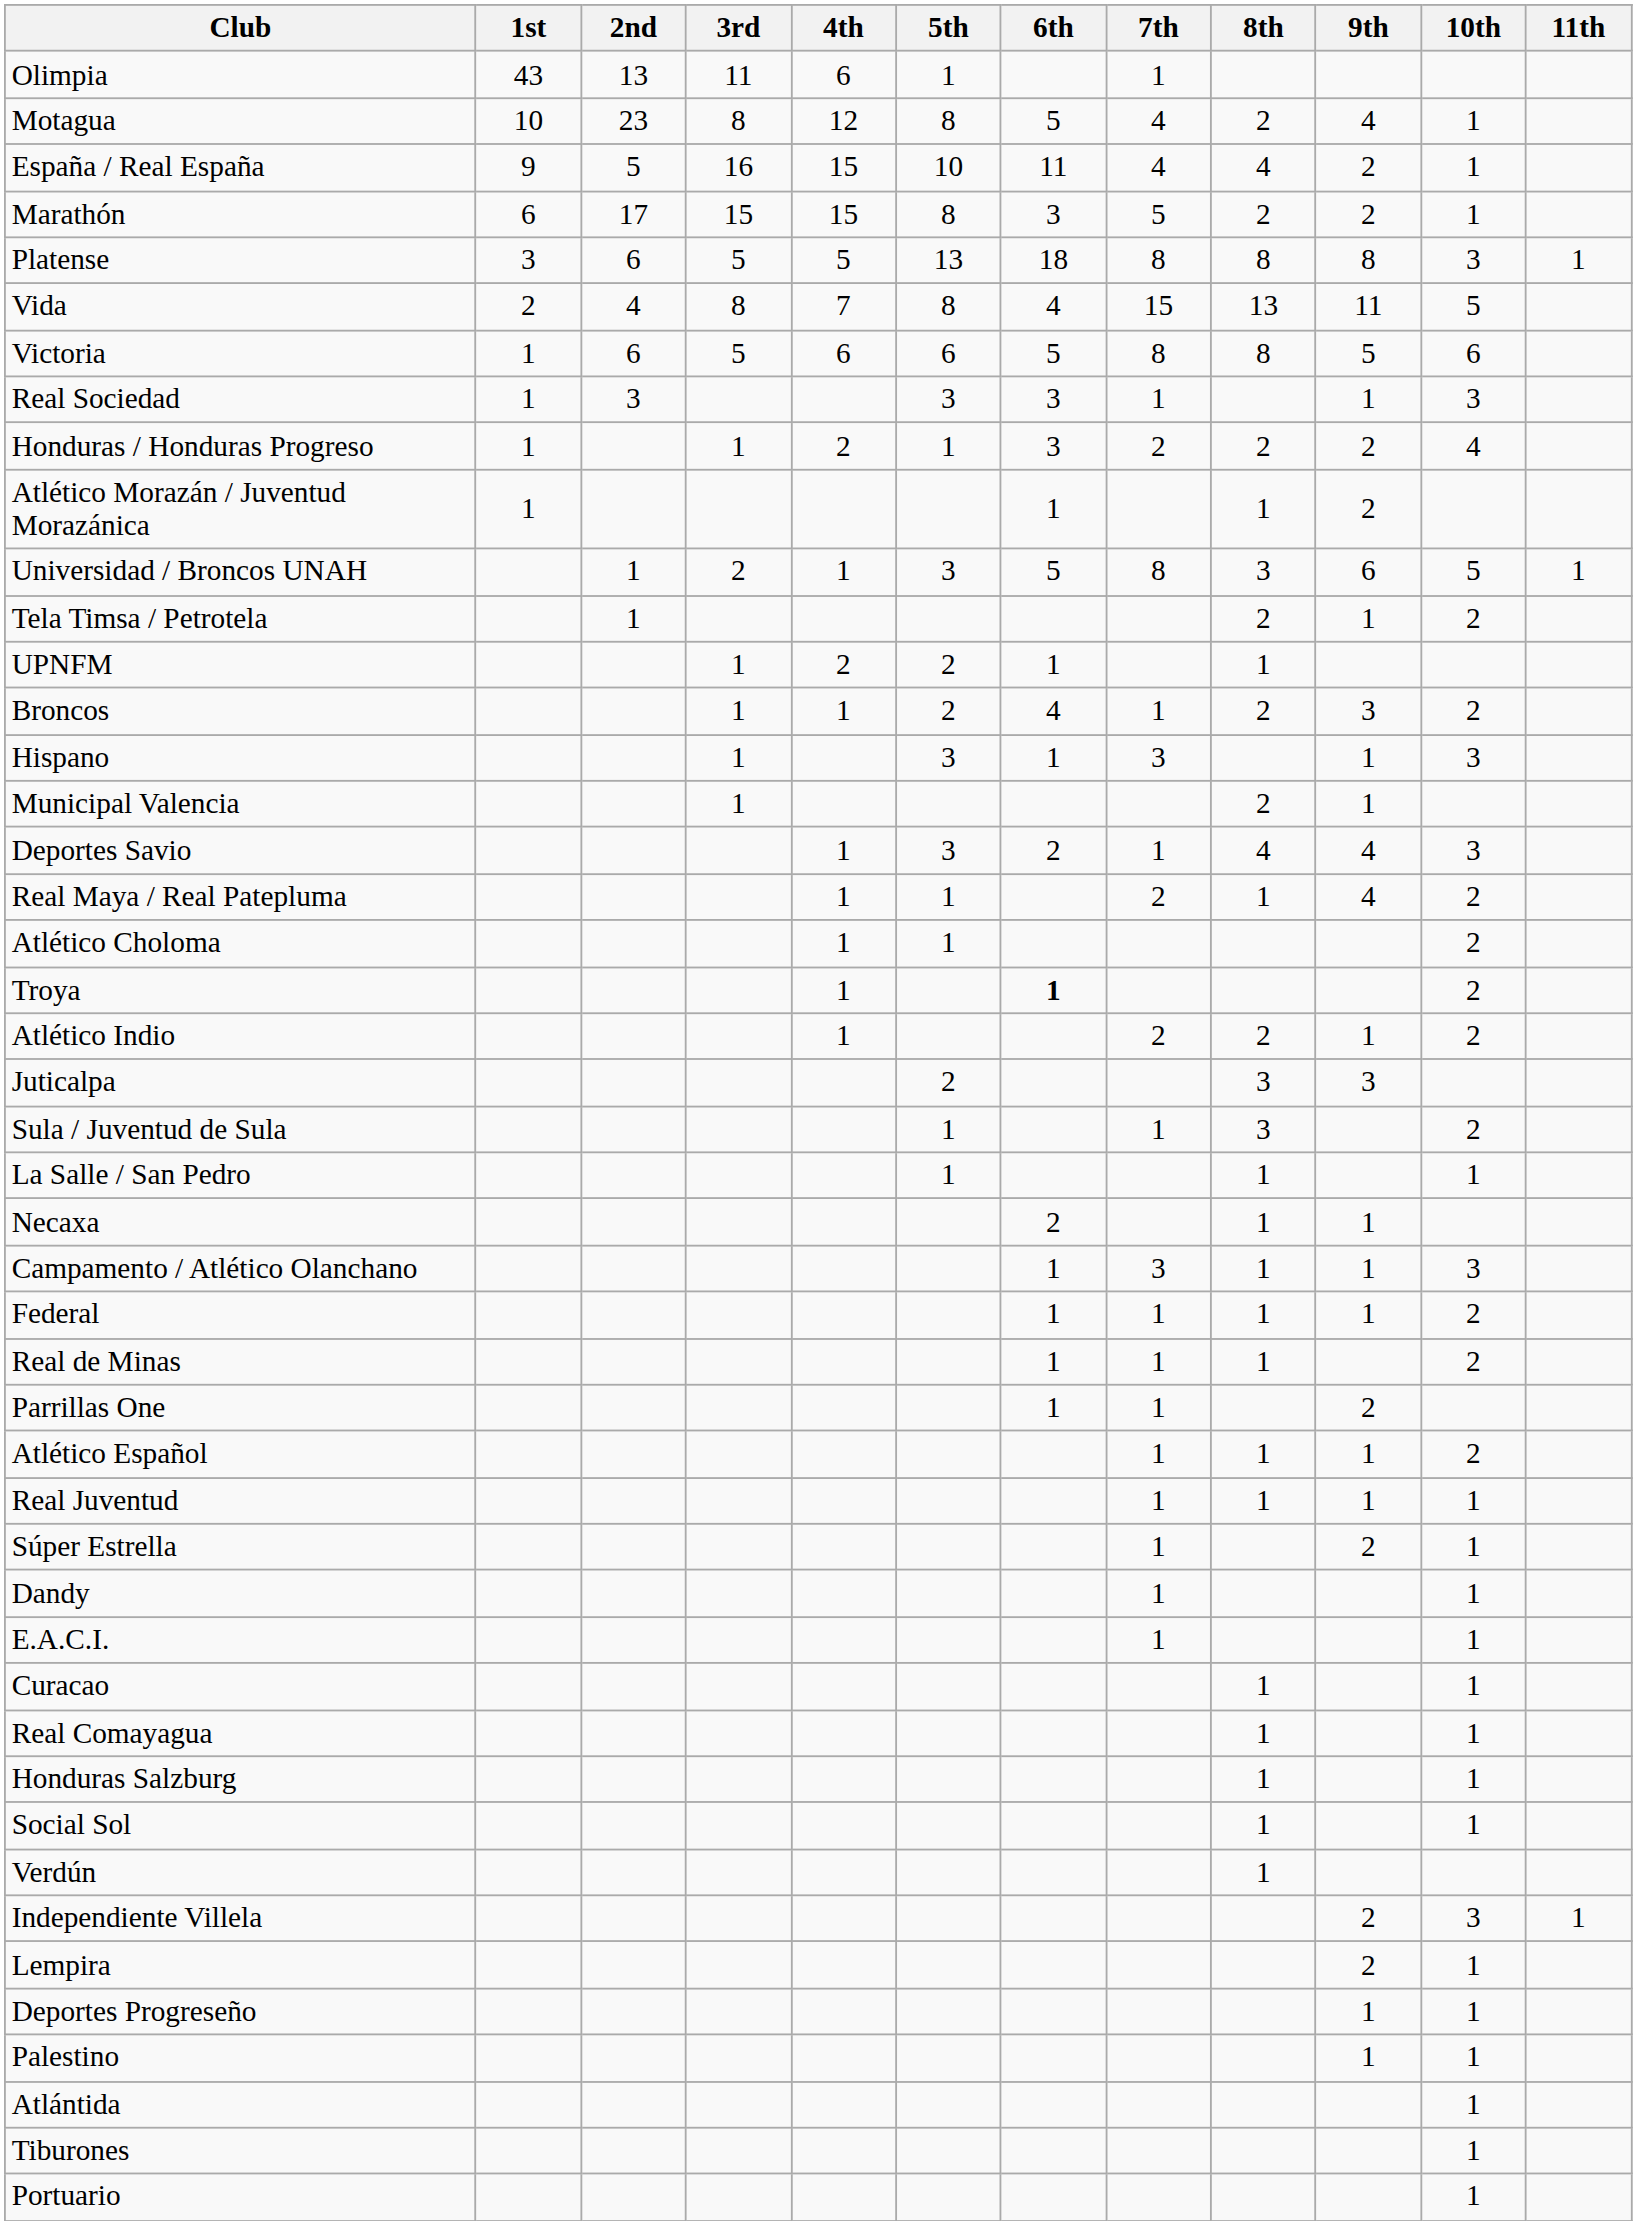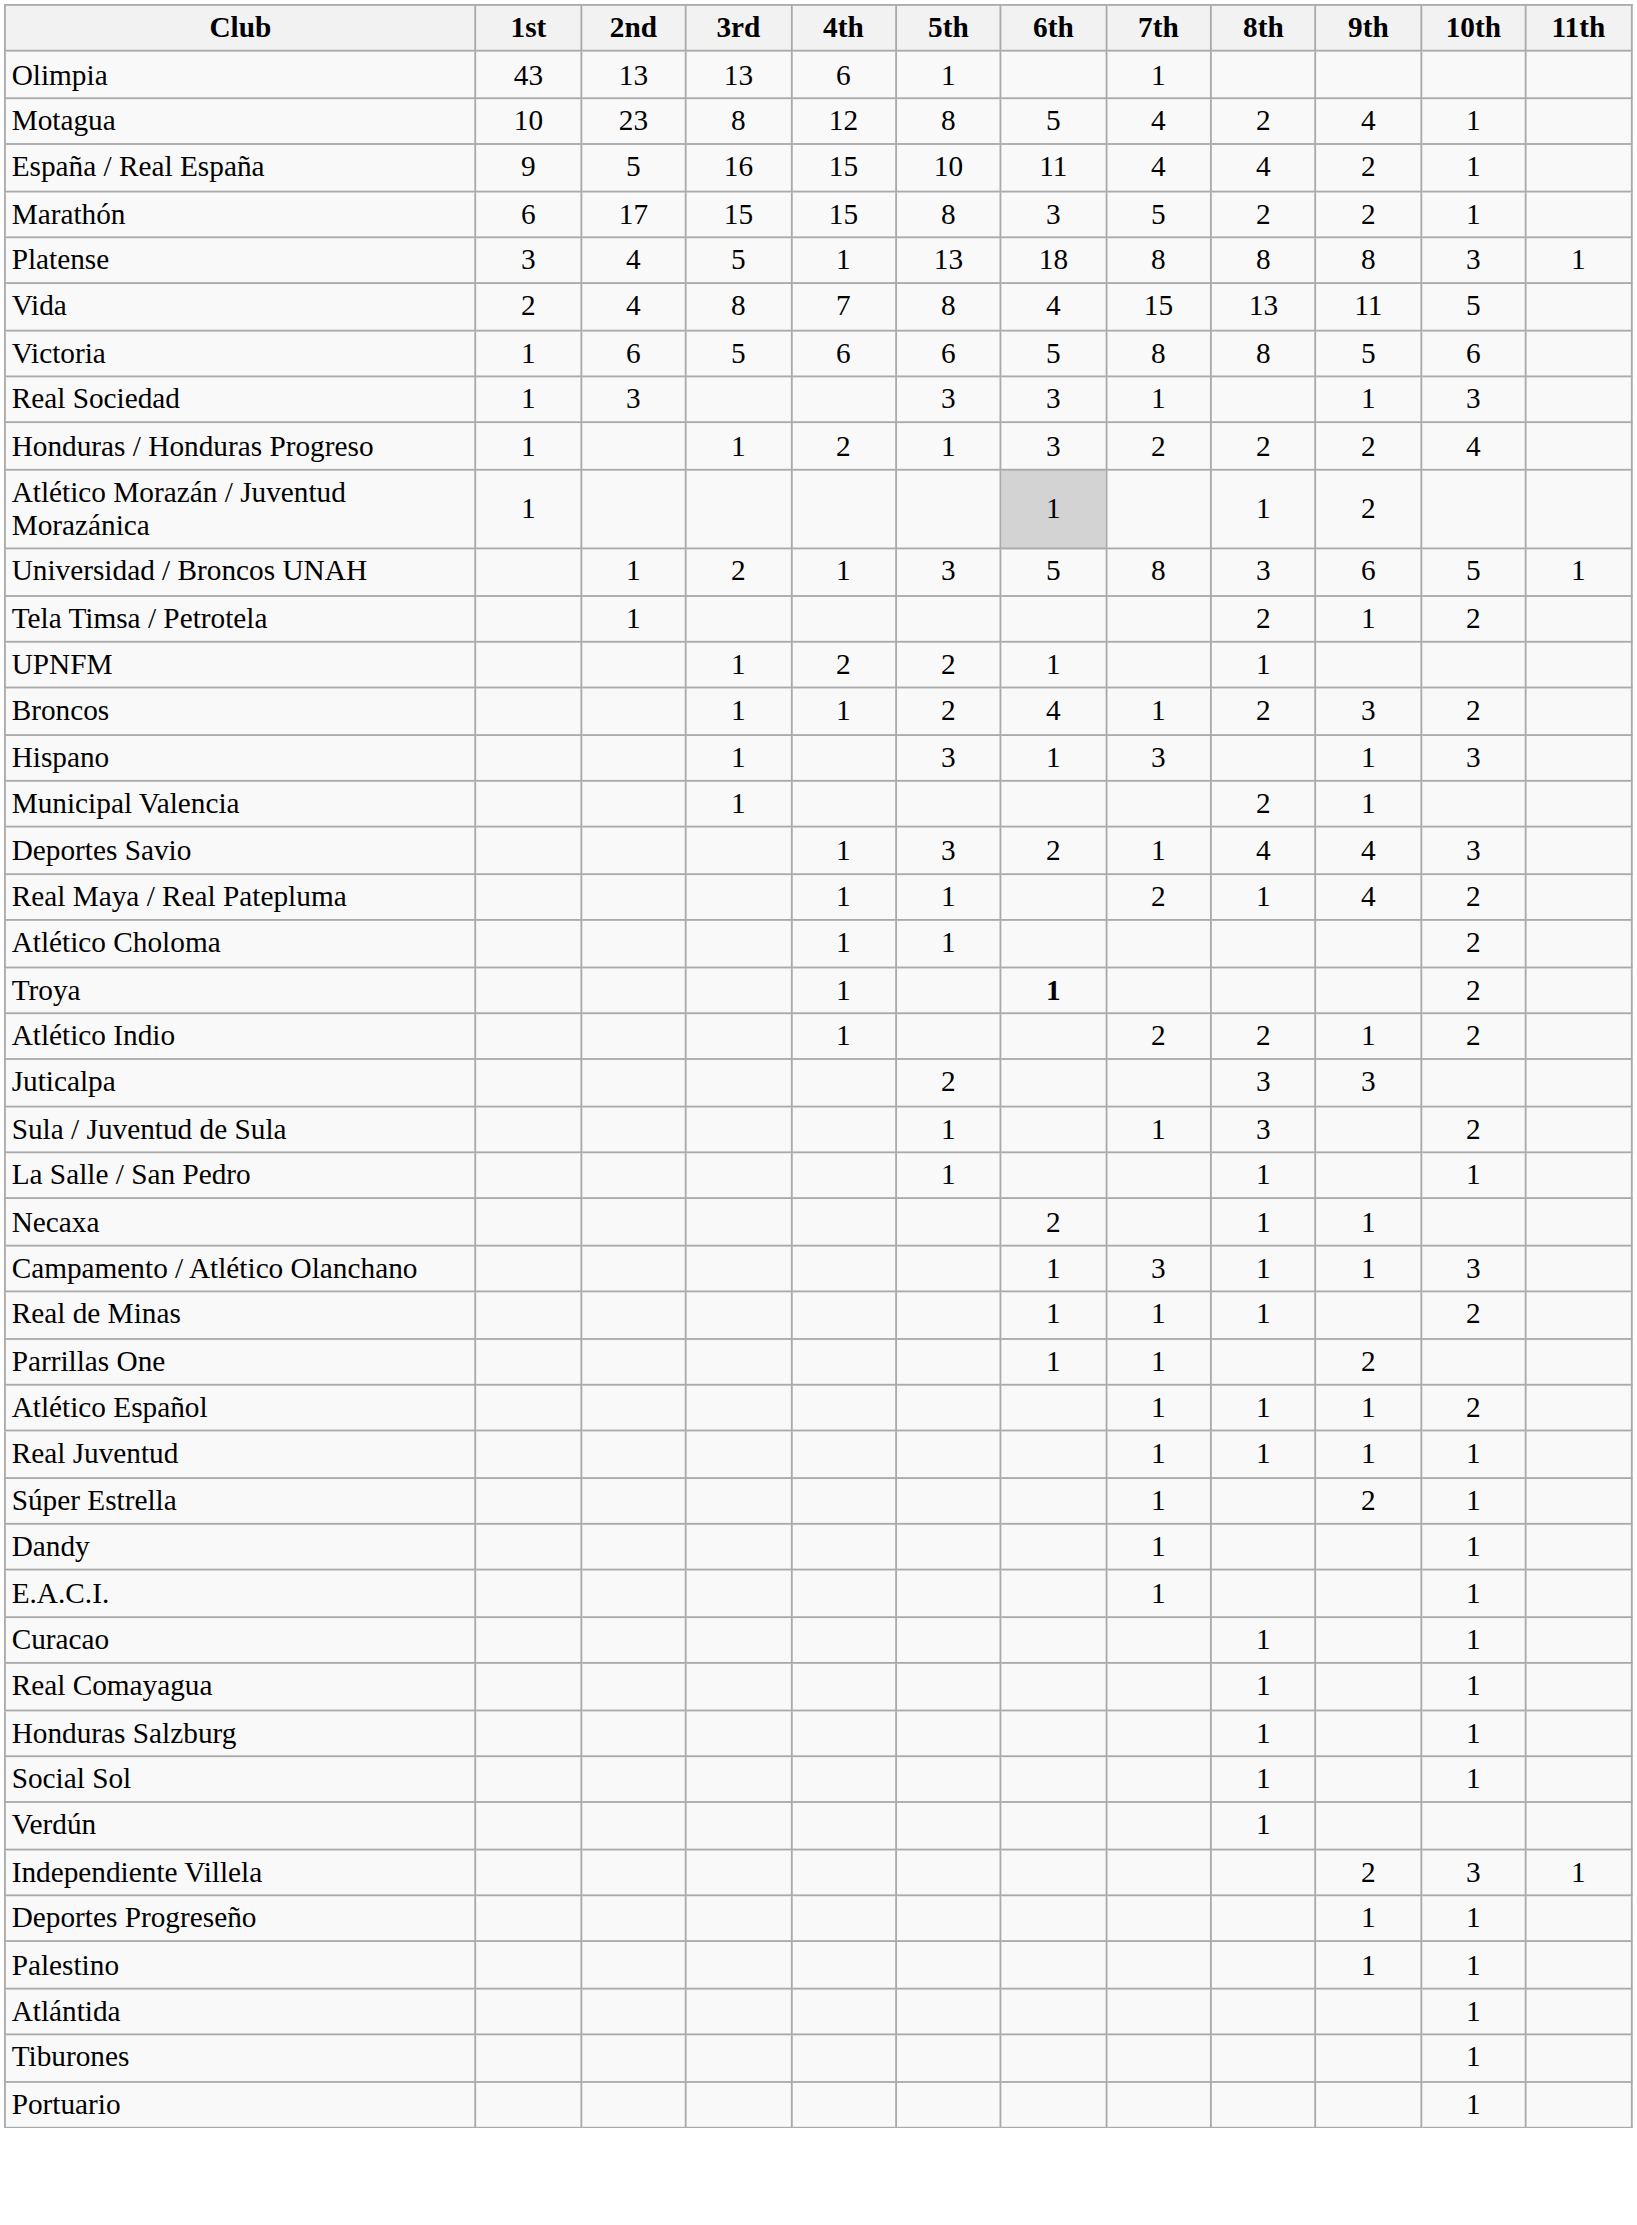Olimpia | 3rd: 11 -> 13
Platense | 2nd: 6 -> 4
Platense | 4th: 5 -> 1
Atlético Morazán / Juventud Morazánica | 6th: no background -> lightgrey background
- row: Federal | 1 | 1 | 1 | 1 | 2
- row: Lempira | 2 | 1
